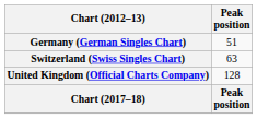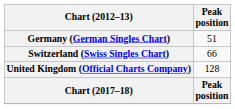Switzerland (Swiss Singles Chart) | Peak position: 63 -> 66
